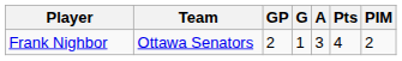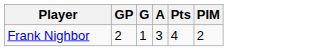- column: Team | Ottawa Senators
